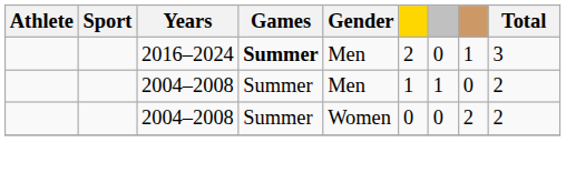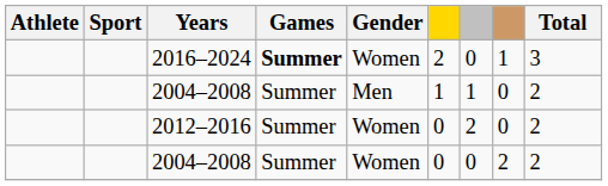2016–2024 | Gender: Men -> Women
+ row: 2012–2016 | Summer | Women | 0 | 2 | 0 | 2
